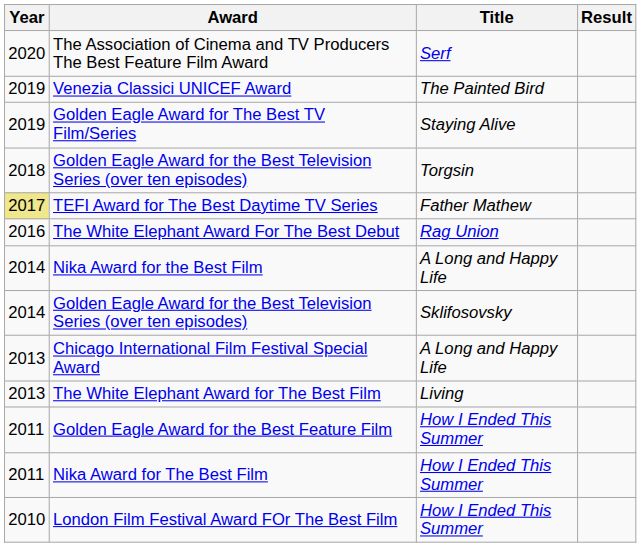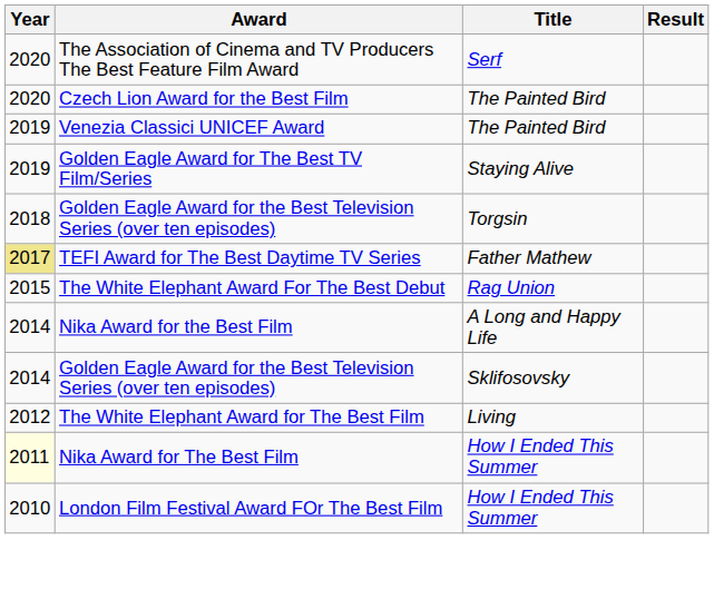+ row: 2020 | Czech Lion Award for the Best Film | The Painted Bird
The White Elephant Award For The Best Debut | Year: 2016 -> 2015
- row: 2013 | Chicago International Film Festival Special Award | A Long and Happy Life
The White Elephant Award for The Best Film | Year: 2013 -> 2012
- row: 2011 | Golden Eagle Award for the Best Feature Film | How I Ended This Summer
Nika Award for The Best Film | Year: no background -> lightyellow background
